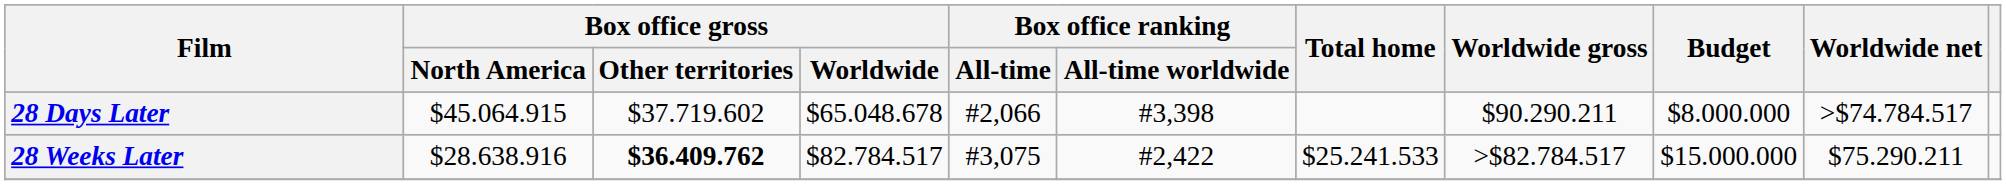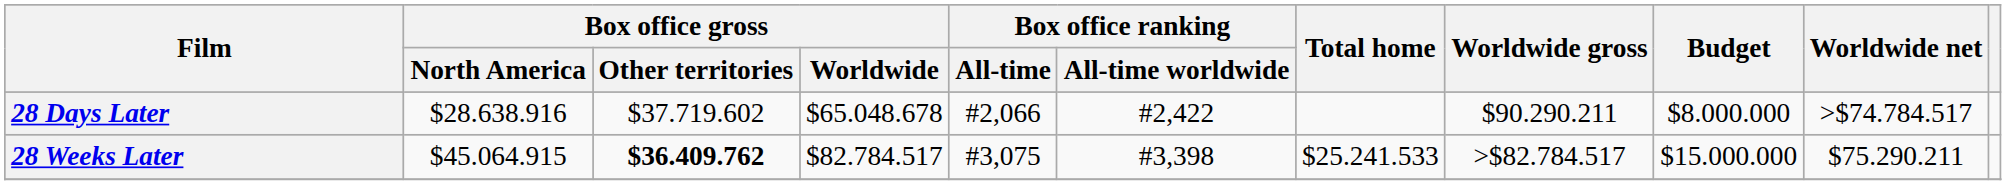28 Days Later | Box office gross / North America: $45.064.915 -> $28.638.916
28 Days Later | Box office ranking / All-time worldwide: #3,398 -> #2,422
28 Weeks Later | Box office gross / North America: $28.638.916 -> $45.064.915
28 Weeks Later | Box office ranking / All-time worldwide: #2,422 -> #3,398
